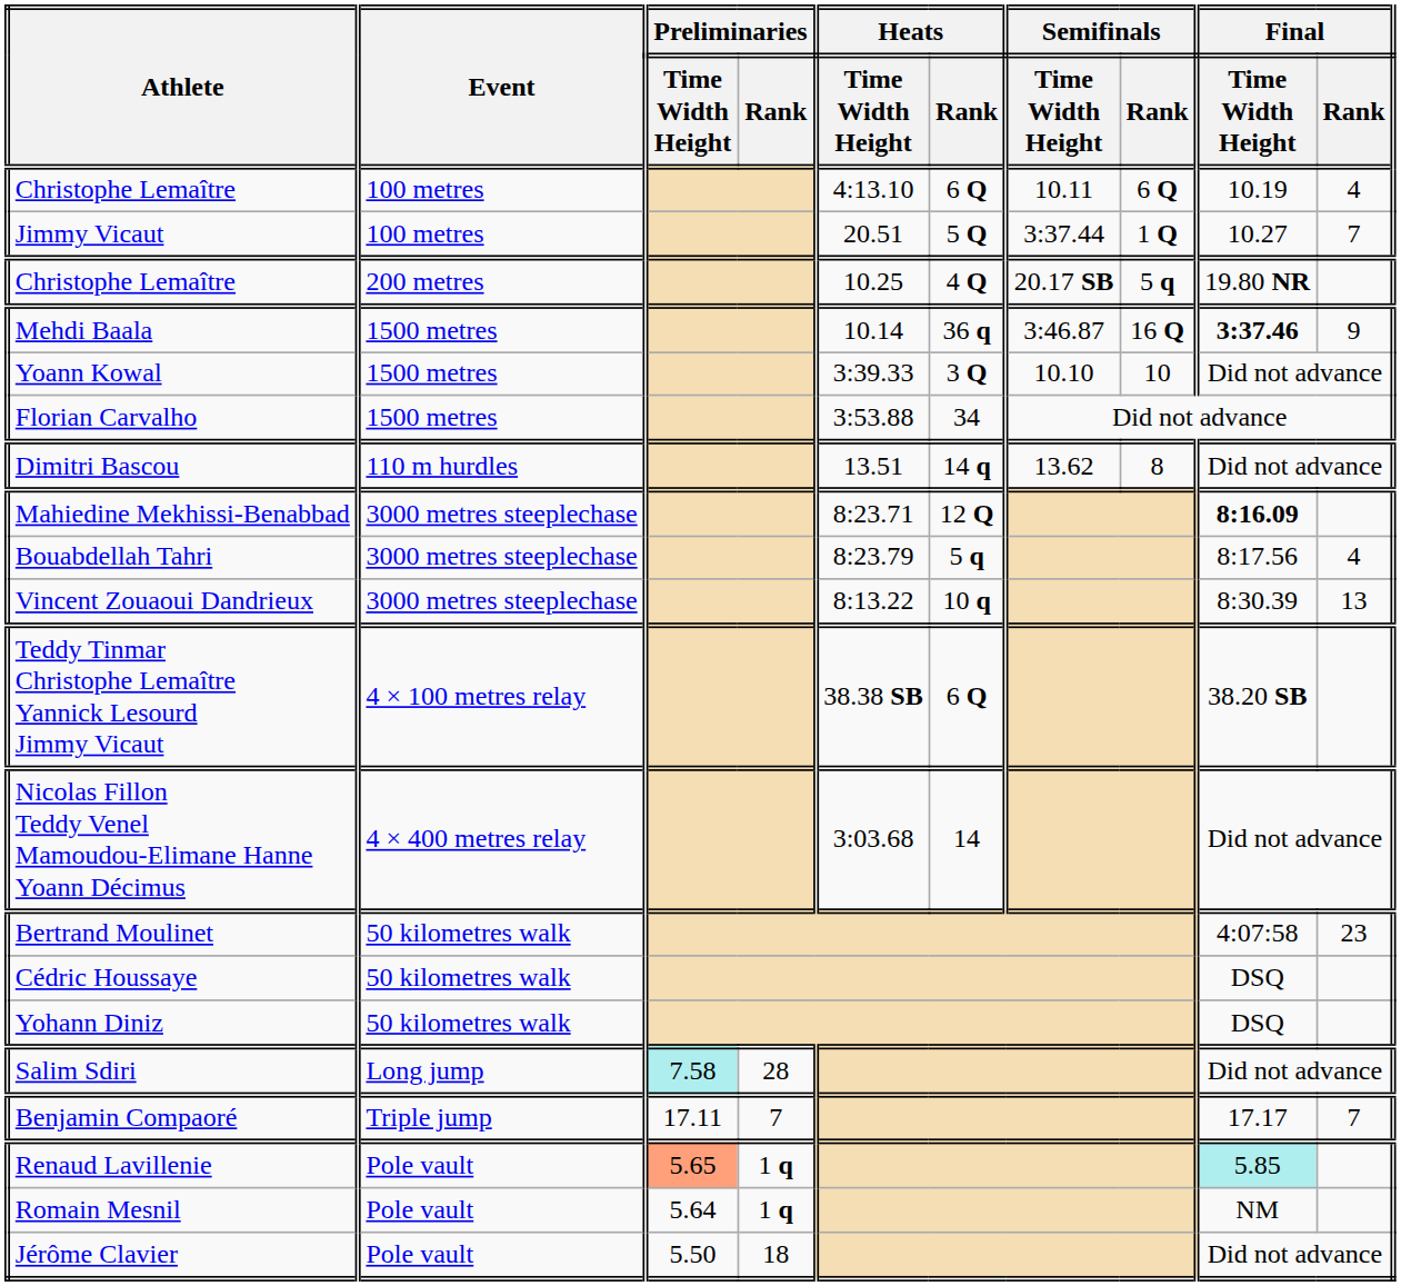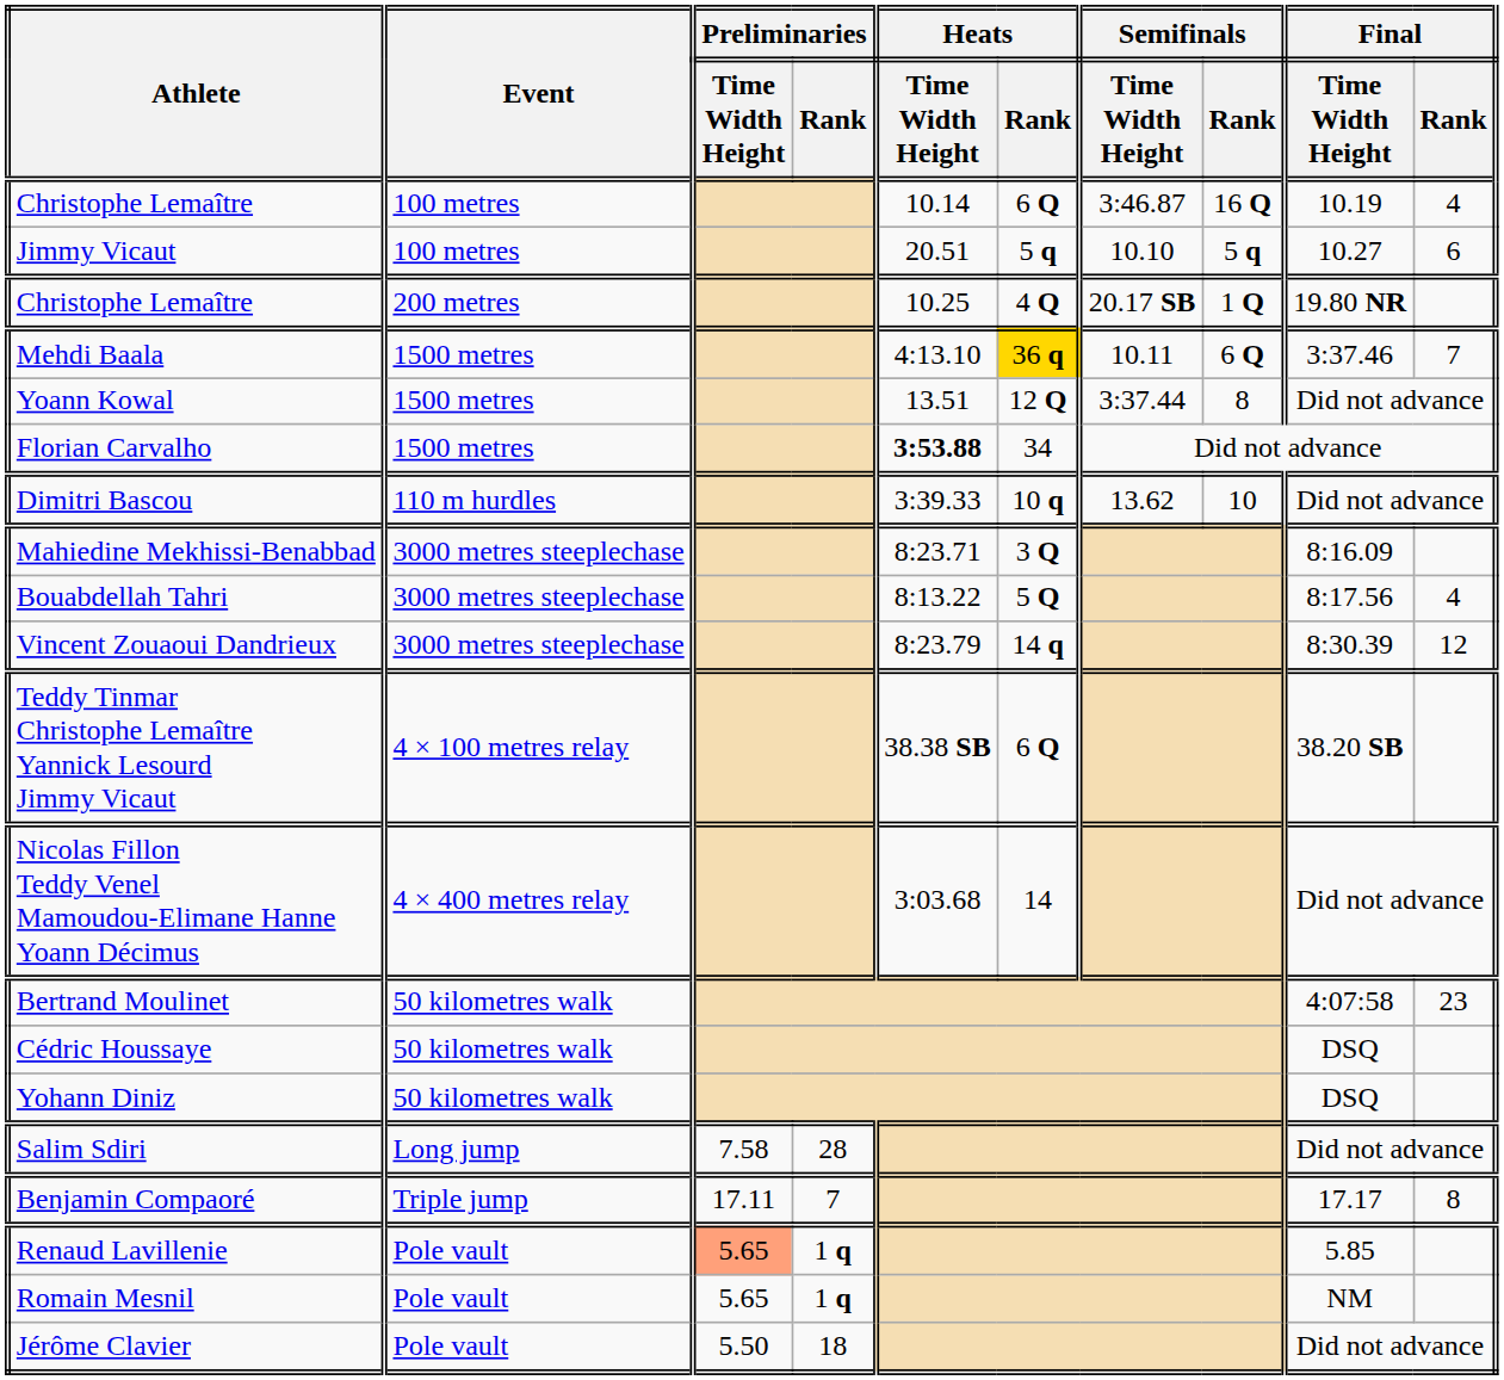Christophe Lemaître / 100 metres | Heats / Time Width Height: 4:13.10 -> 10.14
Christophe Lemaître / 100 metres | Semifinals / Time Width Height: 10.11 -> 3:46.87
Christophe Lemaître / 100 metres | Semifinals / Rank: 6 Q -> 16 Q
Jimmy Vicaut | Heats / Rank: 5 Q -> 5 q
Jimmy Vicaut | Semifinals / Time Width Height: 3:37.44 -> 10.10
Jimmy Vicaut | Semifinals / Rank: 1 Q -> 5 q
Jimmy Vicaut | Final / Rank: 7 -> 6
Christophe Lemaître / 200 metres | Semifinals / Rank: 5 q -> 1 Q
Mehdi Baala | Heats / Time Width Height: 10.14 -> 4:13.10
Mehdi Baala | Heats / Rank: no background -> gold background
Mehdi Baala | Semifinals / Time Width Height: 3:46.87 -> 10.11
Mehdi Baala | Semifinals / Rank: 16 Q -> 6 Q
Mehdi Baala | Final / Time Width Height: bold -> normal
Mehdi Baala | Final / Rank: 9 -> 7
Yoann Kowal | Heats / Time Width Height: 3:39.33 -> 13.51
Yoann Kowal | Heats / Rank: 3 Q -> 12 Q
Yoann Kowal | Semifinals / Time Width Height: 10.10 -> 3:37.44
Yoann Kowal | Semifinals / Rank: 10 -> 8
Florian Carvalho | Heats / Time Width Height: normal -> bold
Dimitri Bascou | Heats / Time Width Height: 13.51 -> 3:39.33
Dimitri Bascou | Heats / Rank: 14 q -> 10 q
Dimitri Bascou | Semifinals / Rank: 8 -> 10
Mahiedine Mekhissi-Benabbad | Heats / Rank: 12 Q -> 3 Q
Mahiedine Mekhissi-Benabbad | Final / Time Width Height: bold -> normal
Bouabdellah Tahri | Heats / Time Width Height: 8:23.79 -> 8:13.22
Bouabdellah Tahri | Heats / Rank: 5 q -> 5 Q
Vincent Zouaoui Dandrieux | Heats / Time Width Height: 8:13.22 -> 8:23.79
Vincent Zouaoui Dandrieux | Heats / Rank: 10 q -> 14 q
Vincent Zouaoui Dandrieux | Final / Rank: 13 -> 12
Salim Sdiri | Preliminaries / Time Width Height: paleturquoise background -> no background
Benjamin Compaoré | Final / Rank: 7 -> 8
Renaud Lavillenie | Final / Time Width Height: paleturquoise background -> no background
Romain Mesnil | Preliminaries / Time Width Height: 5.64 -> 5.65
